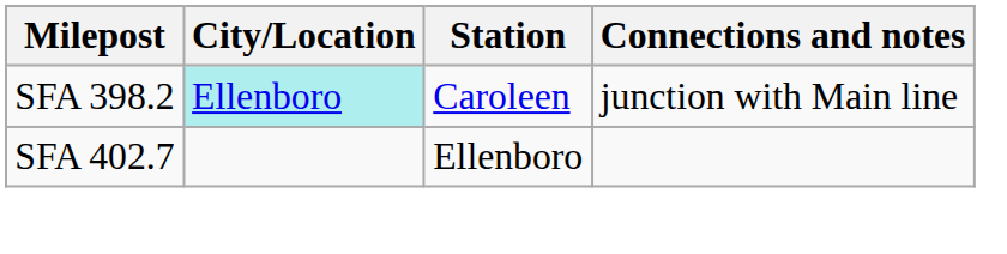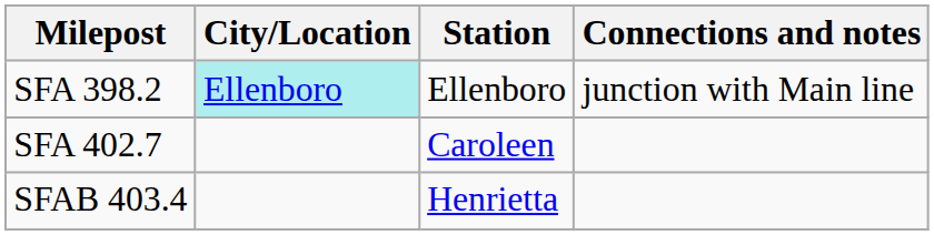SFA 398.2 | Station: Caroleen -> Ellenboro
SFA 402.7 | Station: Ellenboro -> Caroleen
+ row: SFAB 403.4 | Henrietta
